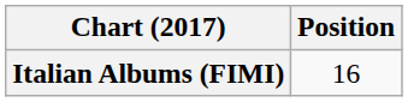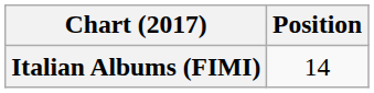Italian Albums (FIMI) | Position: 16 -> 14
